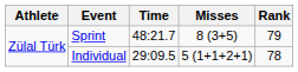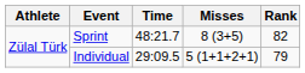Sprint | Rank: 79 -> 82
Individual | Rank: 78 -> 79
